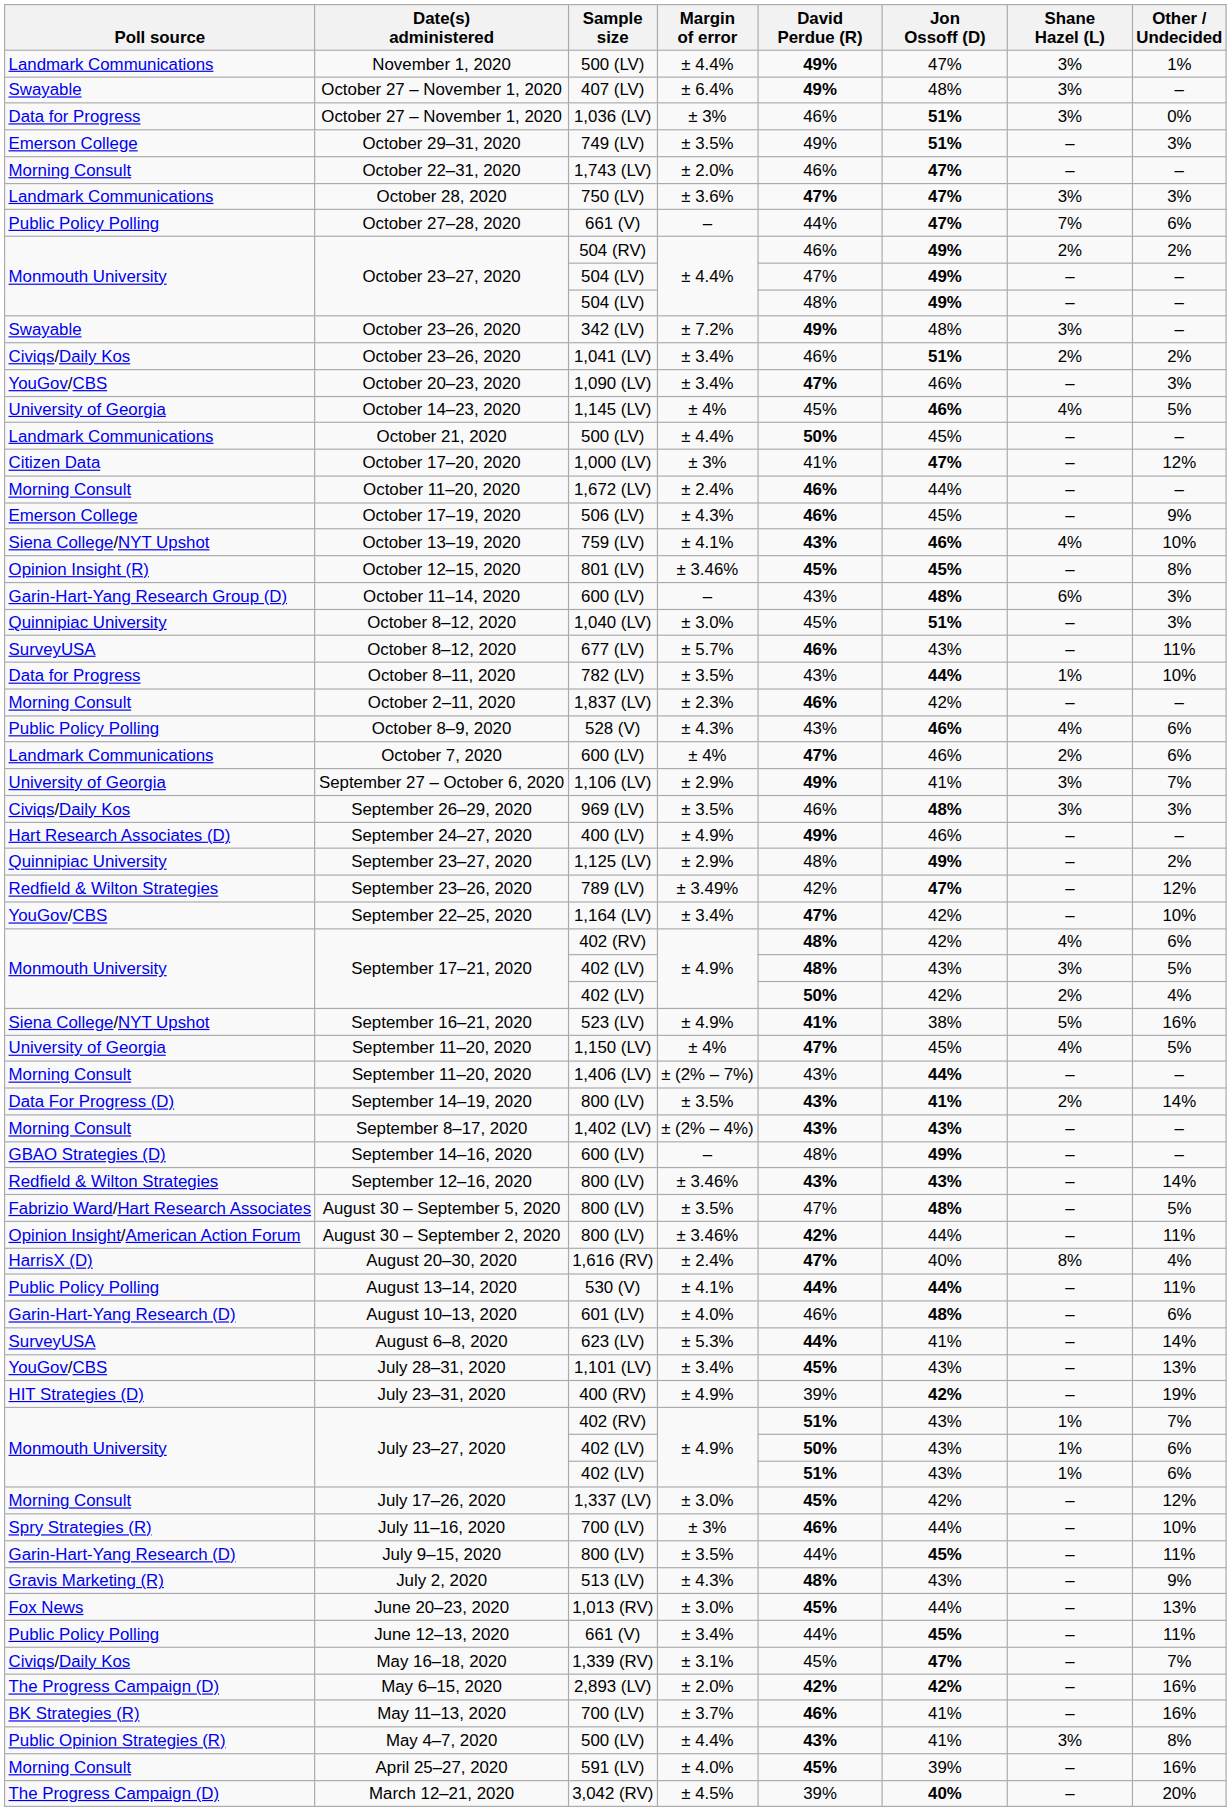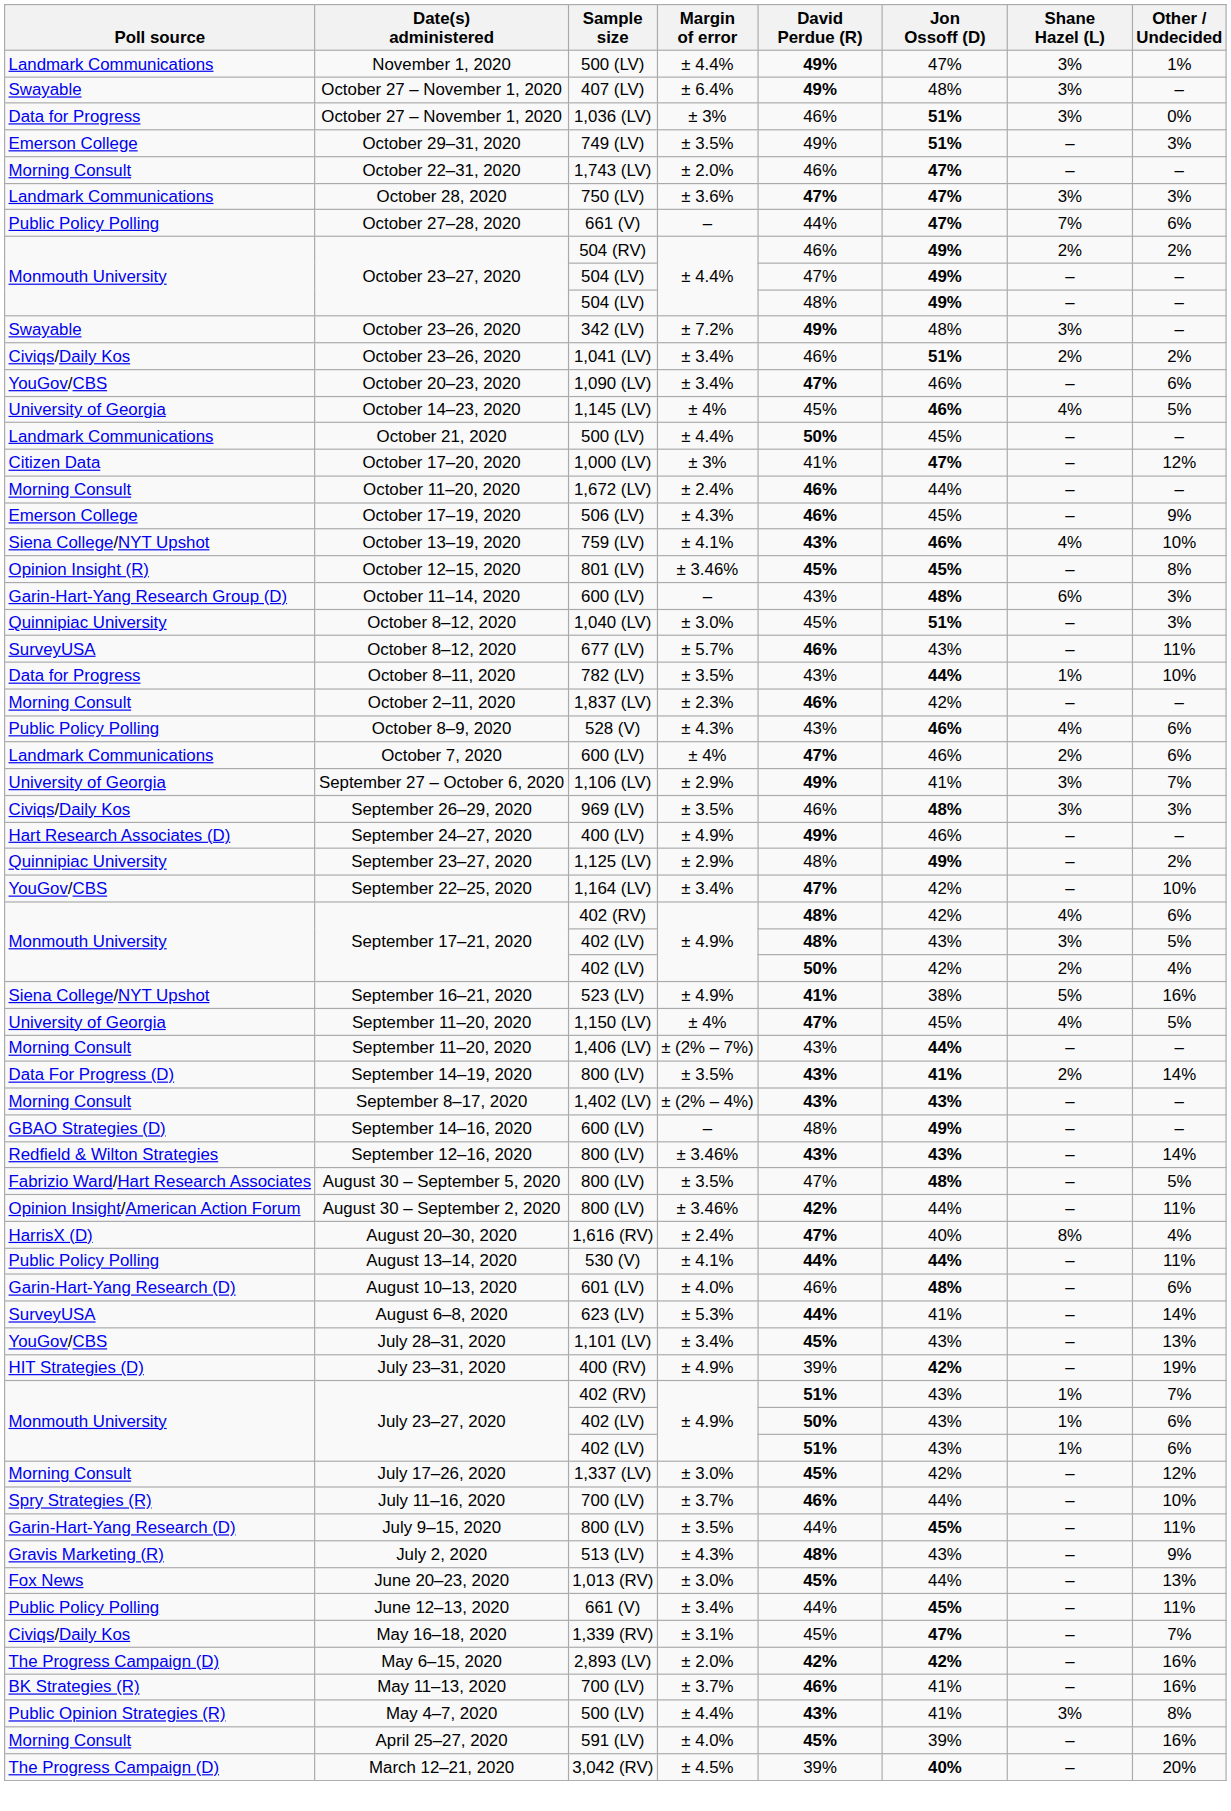October 20–23, 2020 | Other / Undecided: 3% -> 6%
- row: Redfield & Wilton Strategies | September 23–26, 2020 | 789 (LV) | ± 3.49% | 42% | 47% | – | 12%
July 11–16, 2020 | Margin of error: ± 3% -> ± 3.7%
